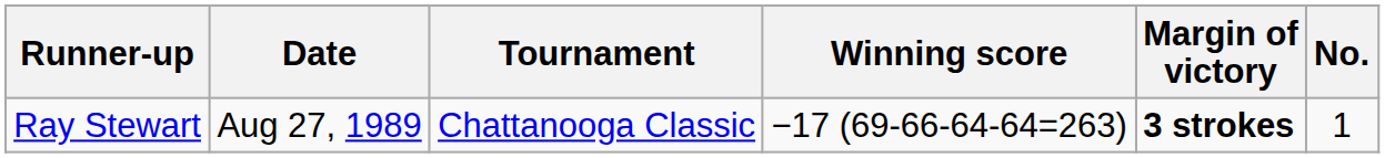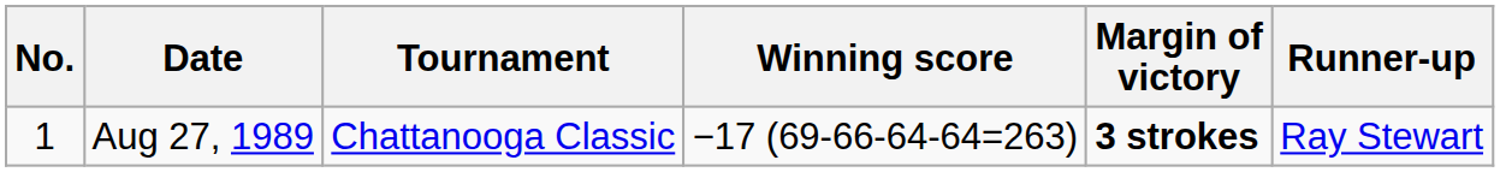columns swapped: No. <-> Runner-up
